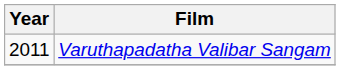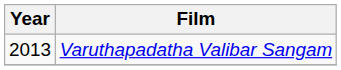Varuthapadatha Valibar Sangam | Year: 2011 -> 2013
